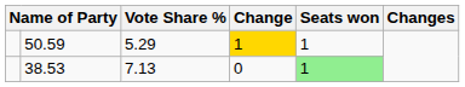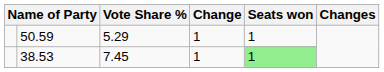50.59 | Change: gold background -> no background
38.53 | Vote Share %: 7.13 -> 7.45
38.53 | Change: 0 -> 1
